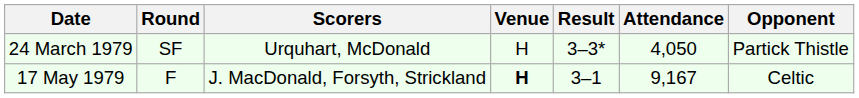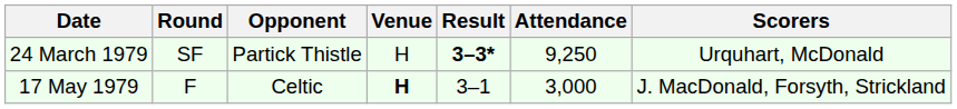columns swapped: Opponent <-> Scorers
24 March 1979 | Result: normal -> bold
24 March 1979 | Attendance: 4,050 -> 9,250
17 May 1979 | Attendance: 9,167 -> 3,000
